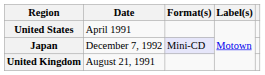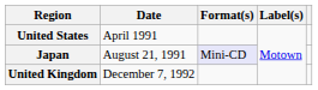Japan | Date: December 7, 1992 -> August 21, 1991
United Kingdom | Date: August 21, 1991 -> December 7, 1992
